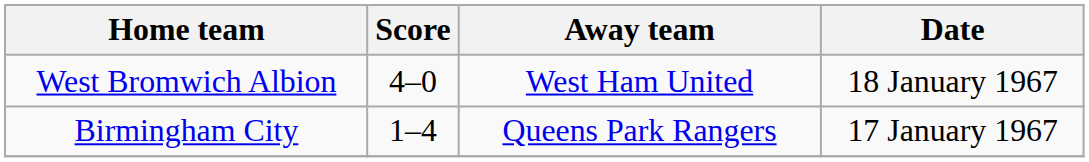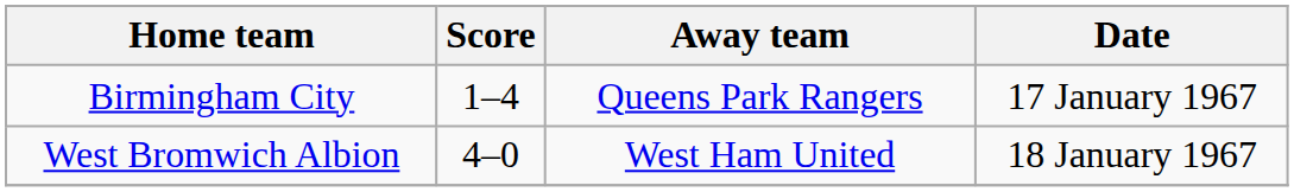rows swapped: Birmingham City <-> West Bromwich Albion
